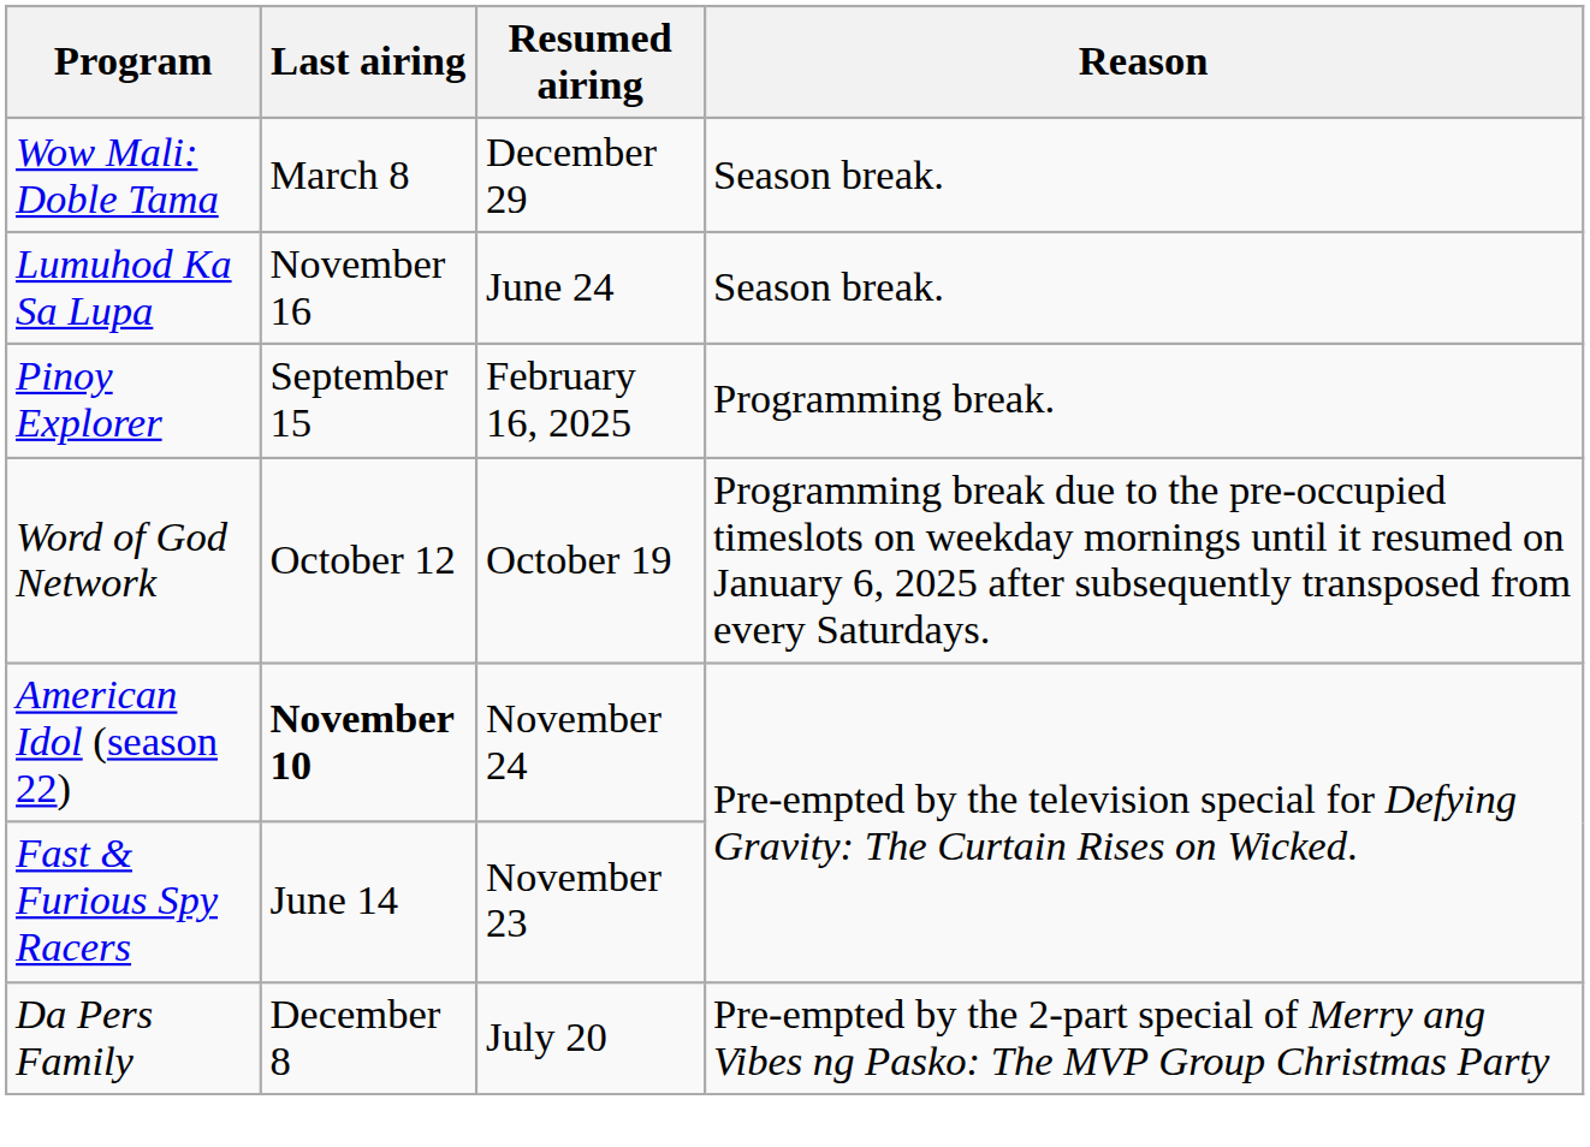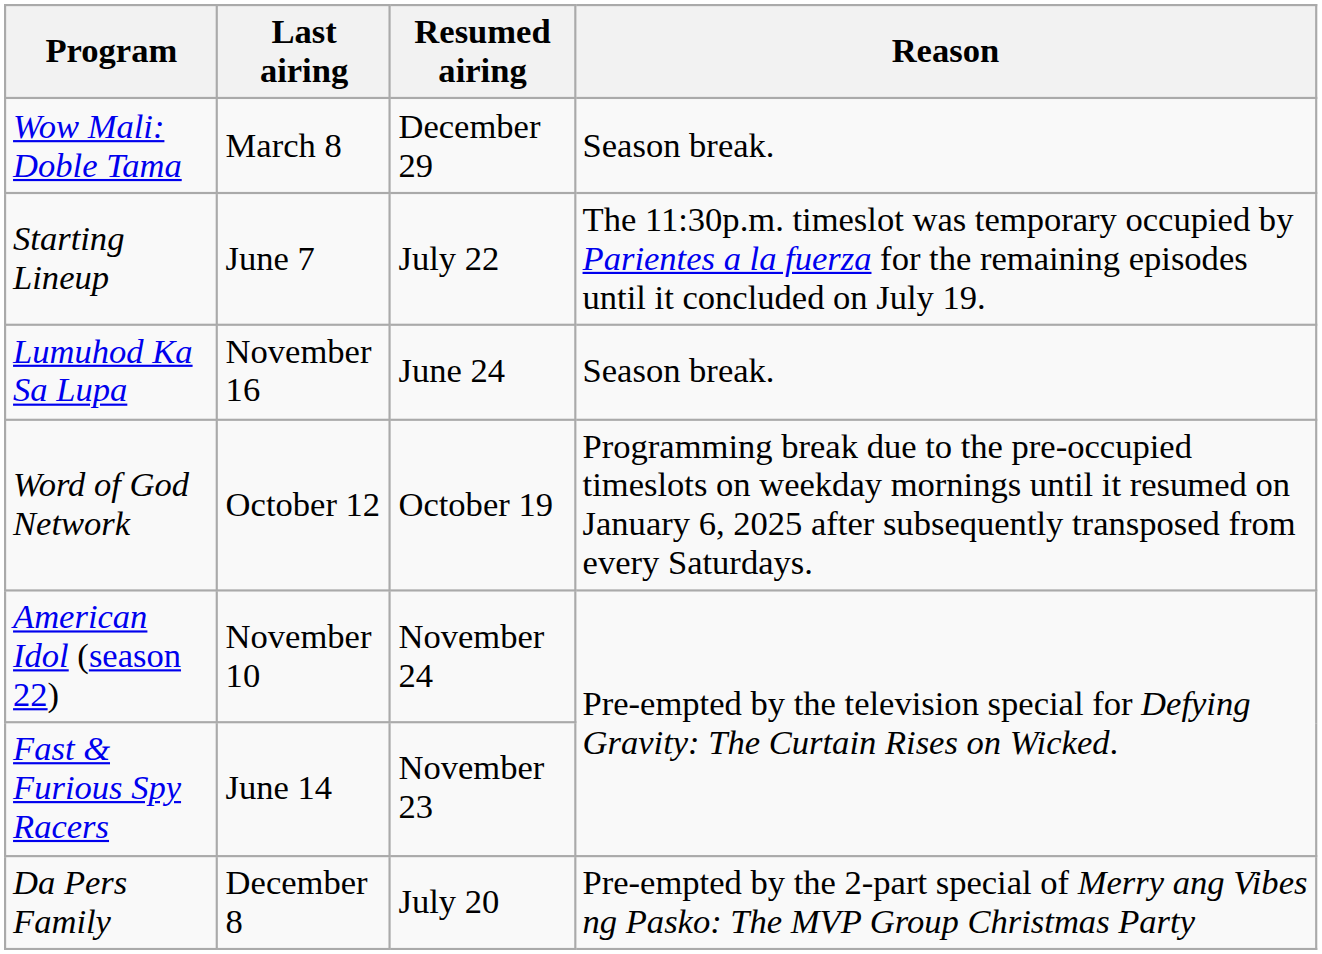+ row: Starting Lineup | June 7 | July 22 | The 11:30p.m. timeslot was temporary occupied by Parientes a la fuerza for the remaining episodes until it concluded on July 19.
- row: Pinoy Explorer | September 15 | February 16, 2025 | Programming break.
American Idol (season 22) | Last airing: bold -> normal
